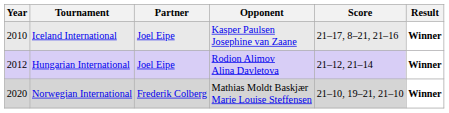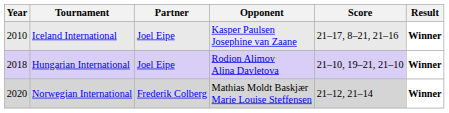Hungarian International | Year: 2012 -> 2018
Hungarian International | Score: 21–12, 21–14 -> 21–10, 19–21, 21–10
Norwegian International | Score: 21–10, 19–21, 21–10 -> 21–12, 21–14
